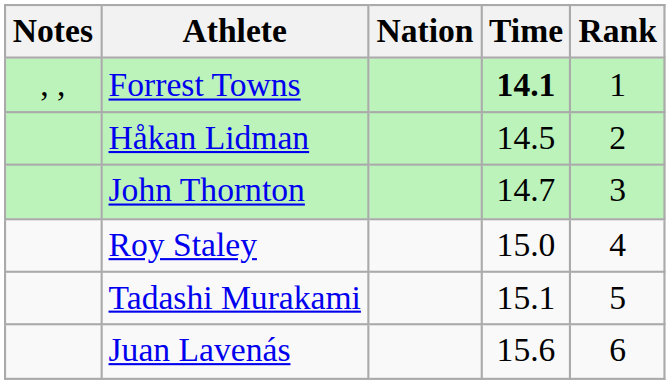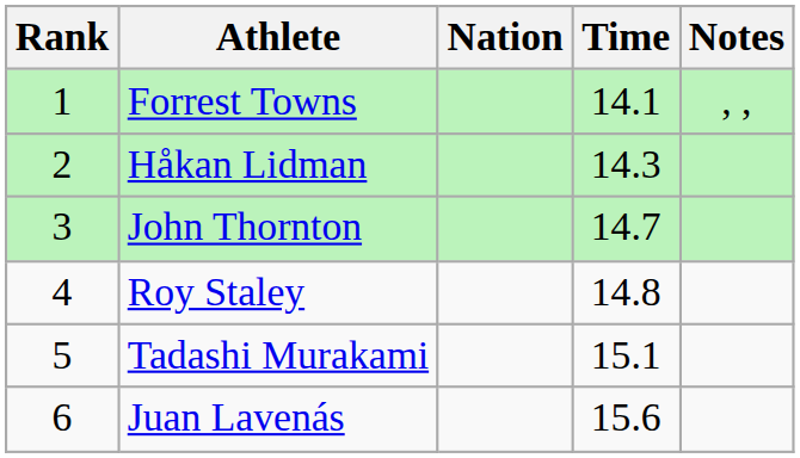columns swapped: Rank <-> Notes
Forrest Towns | Time: bold -> normal
Håkan Lidman | Time: 14.5 -> 14.3
Roy Staley | Time: 15.0 -> 14.8
